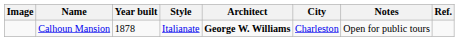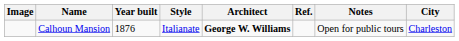columns swapped: City <-> Ref.
Calhoun Mansion | Year built: 1878 -> 1876
